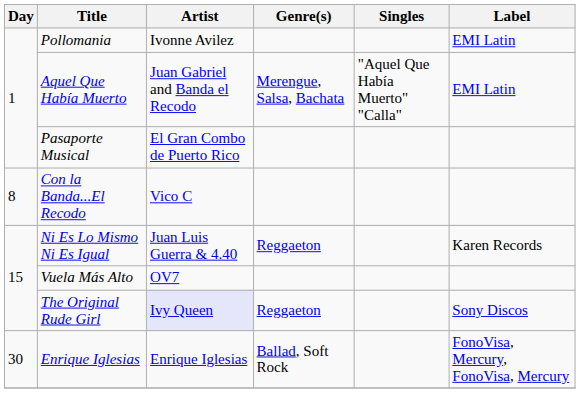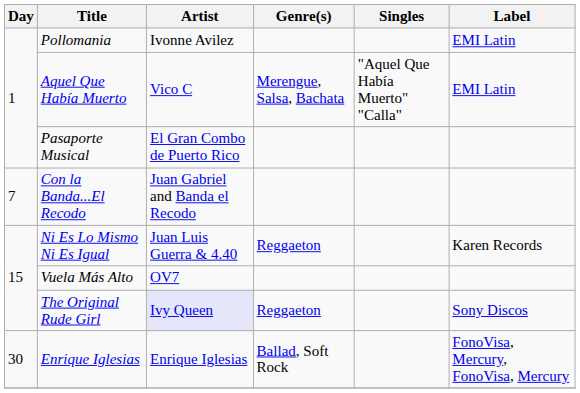Aquel Que Había Muerto | Artist: Juan Gabriel and Banda el Recodo -> Vico C
Con la Banda...El Recodo | Day: 8 -> 7
Con la Banda...El Recodo | Artist: Vico C -> Juan Gabriel and Banda el Recodo
